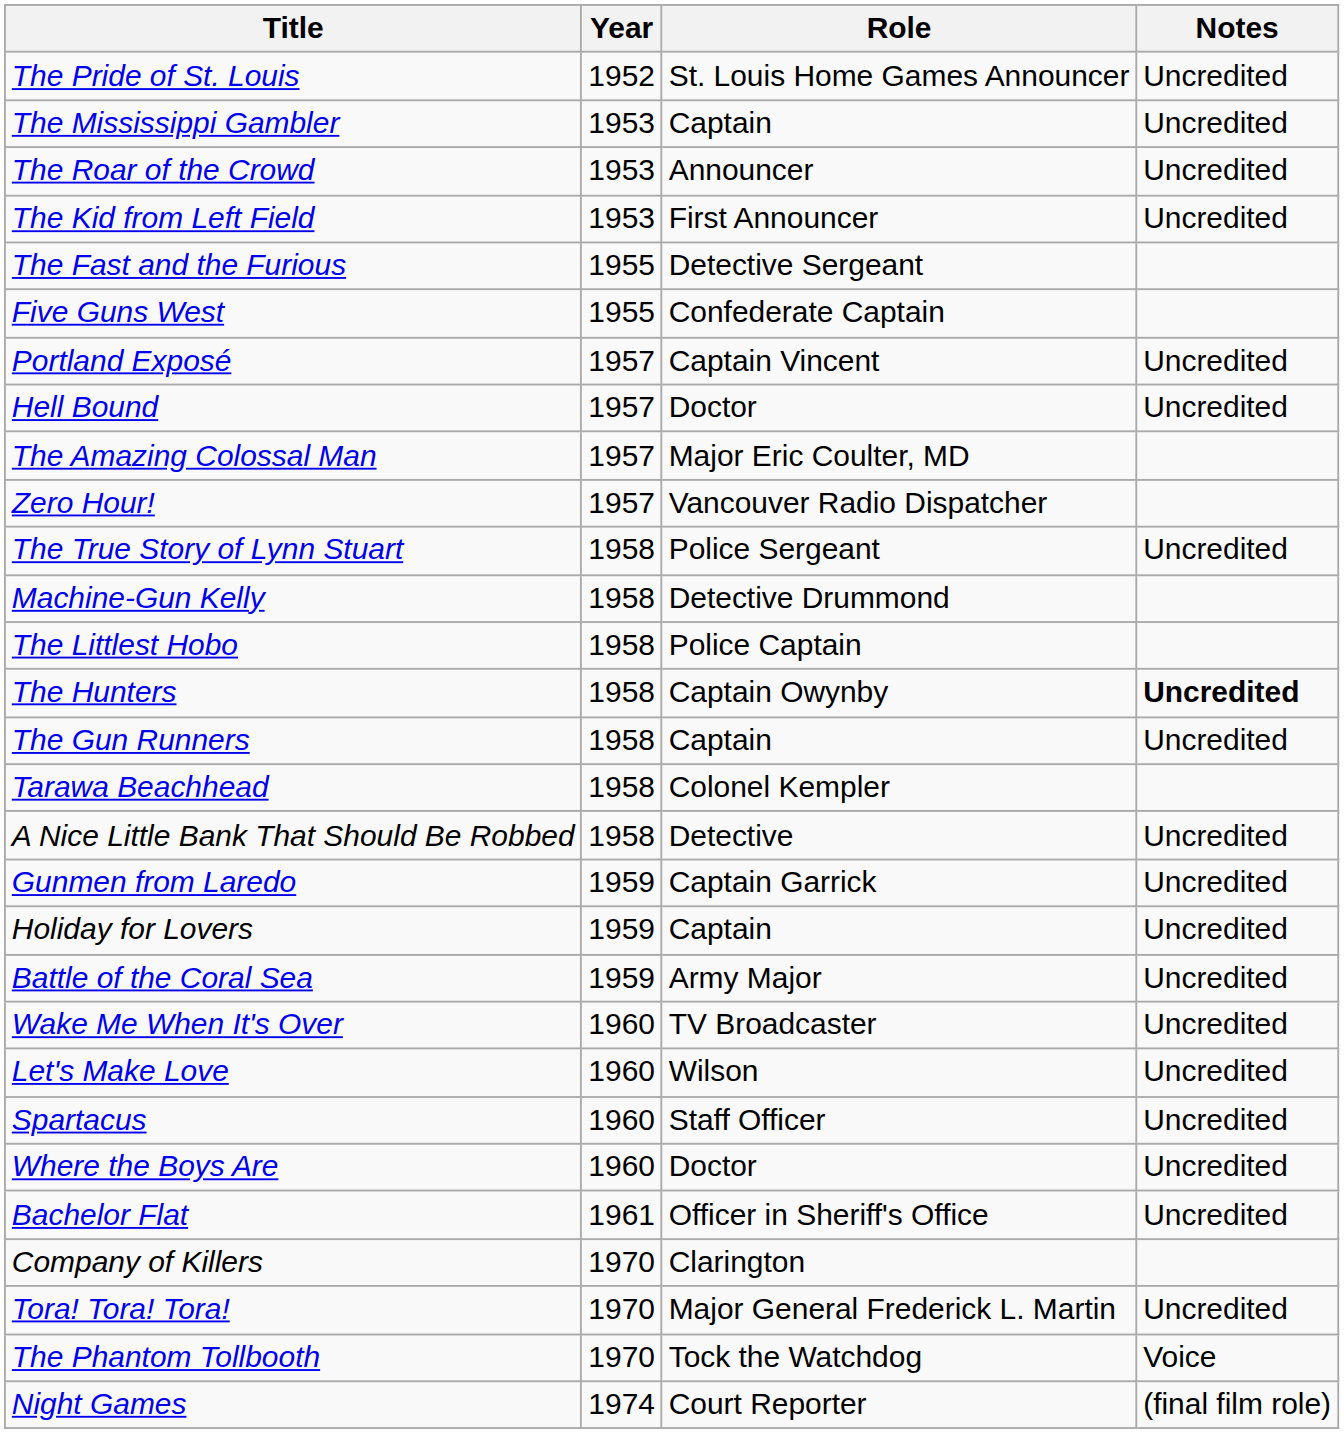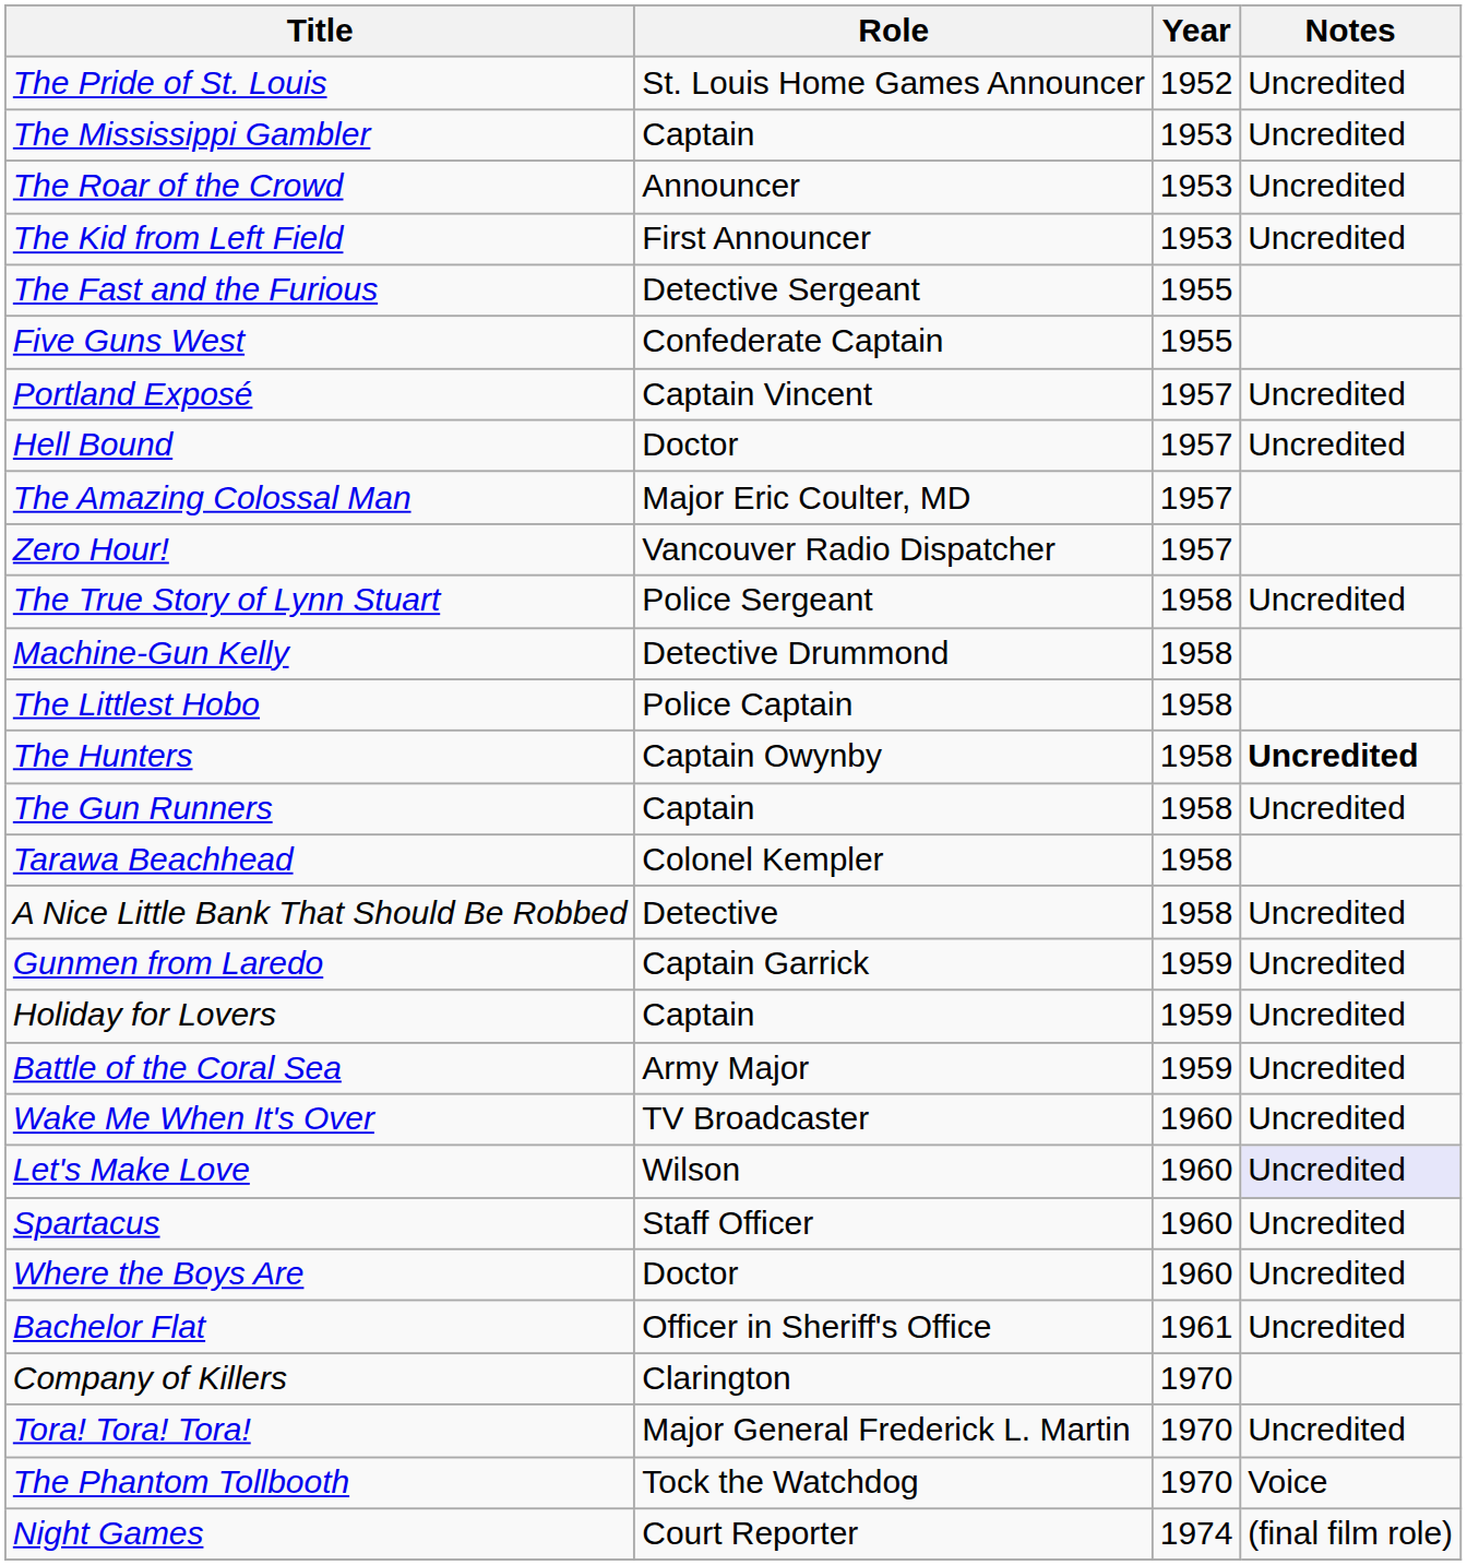columns swapped: Year <-> Role
Let's Make Love | Notes: no background -> lavender background
